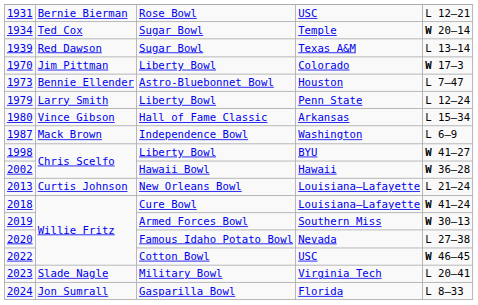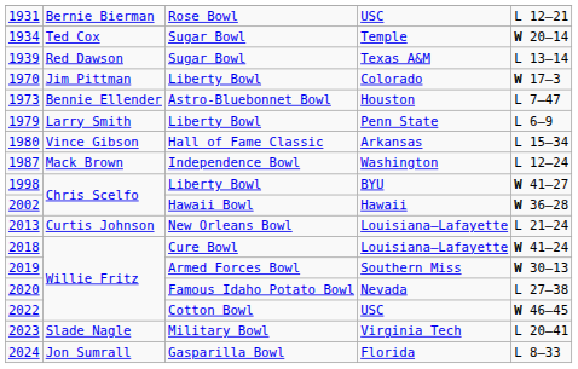1979 | column 5: L 12–24 -> L 6–9
1987 | column 5: L 6–9 -> L 12–24
